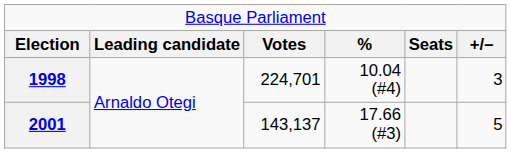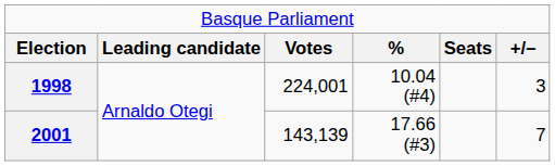1998 | column 3: 224,701 -> 224,001
2001 | column 3: 143,137 -> 143,139
2001 | column 6: 5 -> 7
